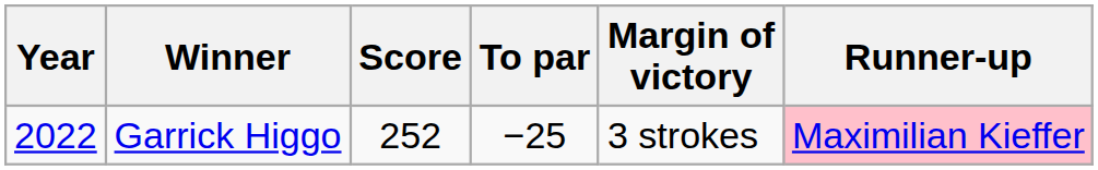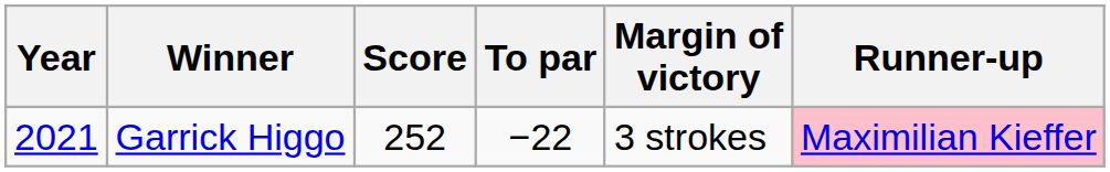Garrick Higgo | Year: 2022 -> 2021
Garrick Higgo | To par: −25 -> −22
